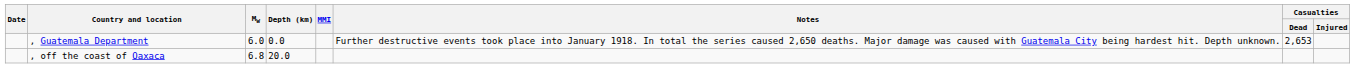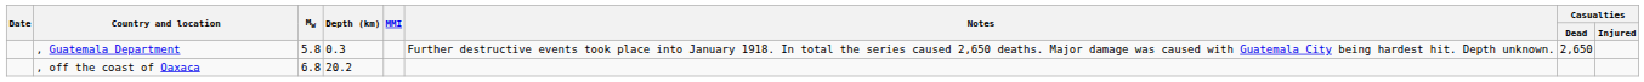, Guatemala Department | Mw: 6.0 -> 5.8
, Guatemala Department | Depth (km): 0.0 -> 0.3
, Guatemala Department | Casualties / Dead: 2,653 -> 2,650
, off the coast of Oaxaca | Depth (km): 20.0 -> 20.2
